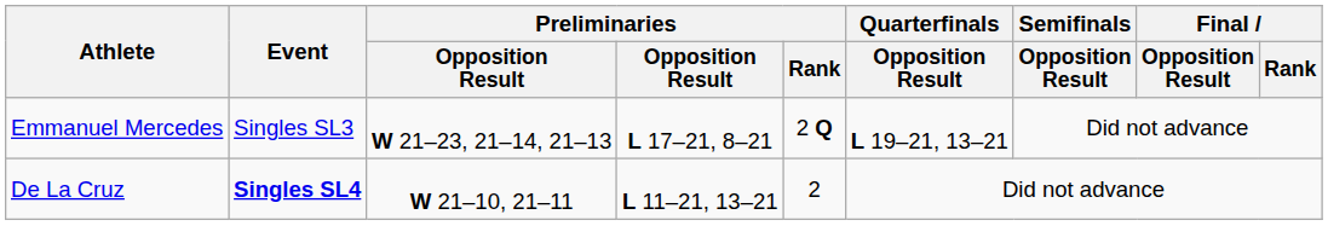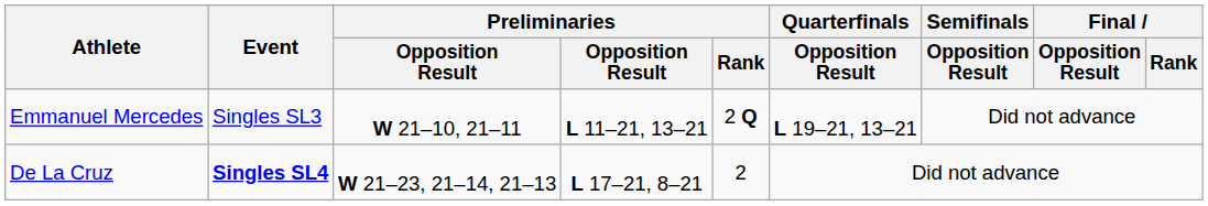Emmanuel Mercedes | column 3: W 21–23, 21–14, 21–13 -> W 21–10, 21–11
Emmanuel Mercedes | column 4: L 17–21, 8–21 -> L 11–21, 13–21
De La Cruz | column 3: W 21–10, 21–11 -> W 21–23, 21–14, 21–13
De La Cruz | column 4: L 11–21, 13–21 -> L 17–21, 8–21
